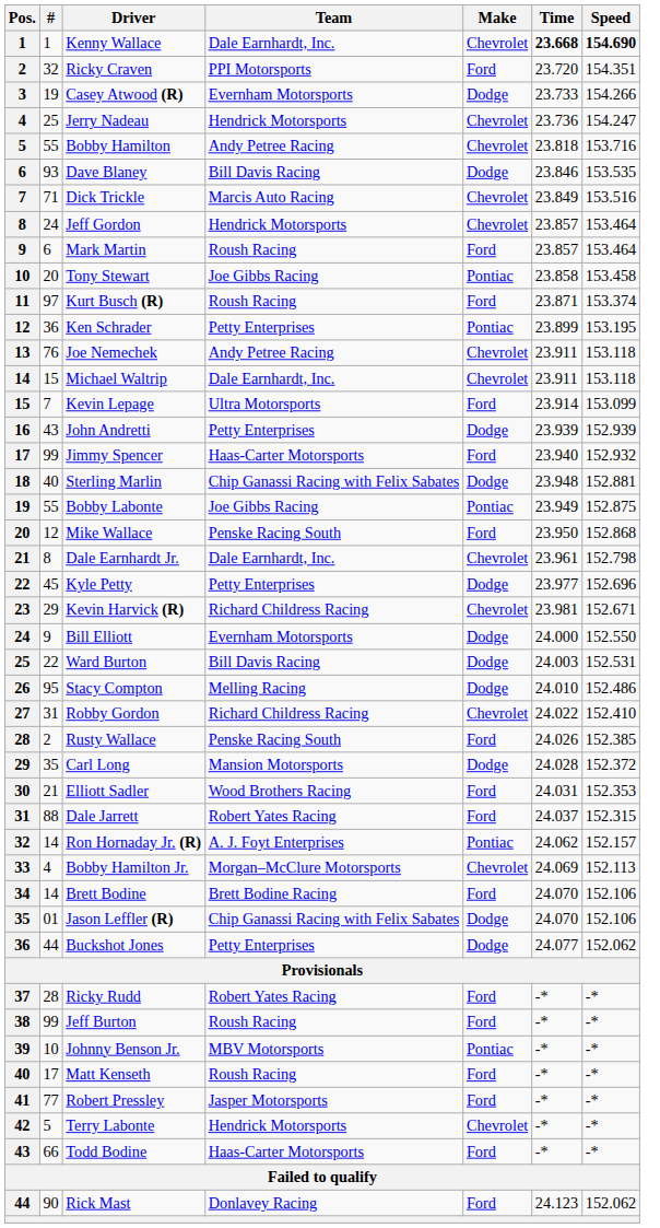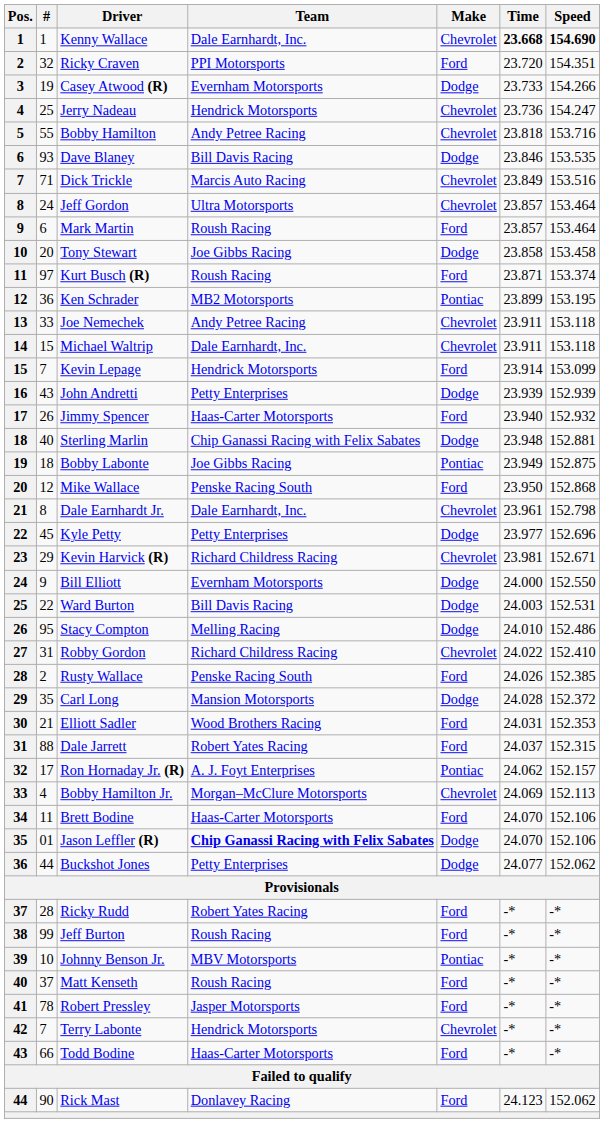Jeff Gordon | Team: Hendrick Motorsports -> Ultra Motorsports
Tony Stewart | Make: Pontiac -> Dodge
Ken Schrader | Team: Petty Enterprises -> MB2 Motorsports
Joe Nemechek | #: 76 -> 33
Kevin Lepage | Team: Ultra Motorsports -> Hendrick Motorsports
Jimmy Spencer | #: 99 -> 26
Bobby Labonte | #: 55 -> 18
Ron Hornaday Jr. (R) | #: 14 -> 17
Brett Bodine | #: 14 -> 11
Brett Bodine | Team: Brett Bodine Racing -> Haas-Carter Motorsports
Jason Leffler (R) | Team: normal -> bold
Matt Kenseth | #: 17 -> 37
Robert Pressley | #: 77 -> 78
Terry Labonte | #: 5 -> 7
